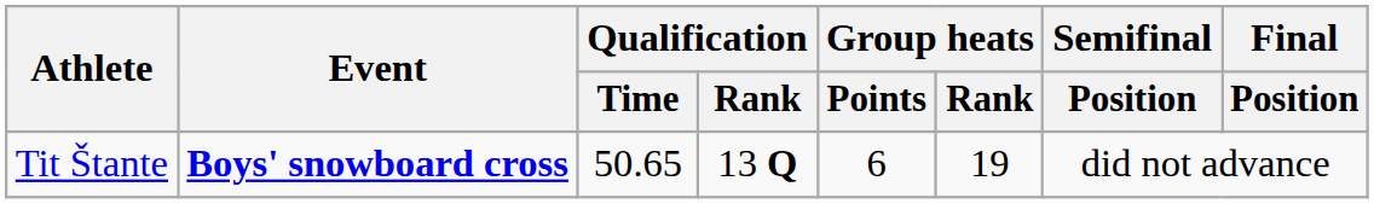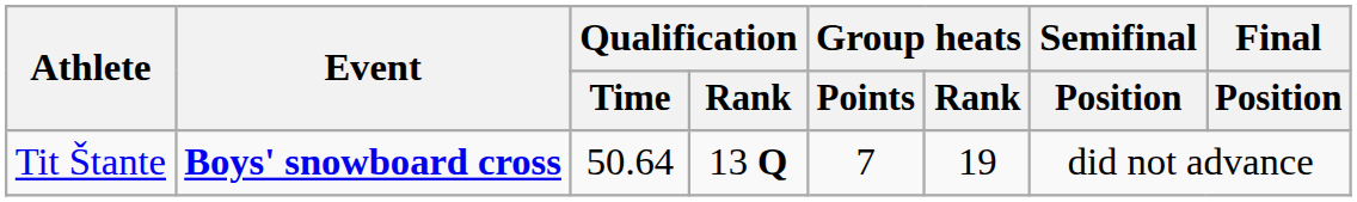Tit Štante | Qualification / Time: 50.65 -> 50.64
Tit Štante | Group heats / Points: 6 -> 7
